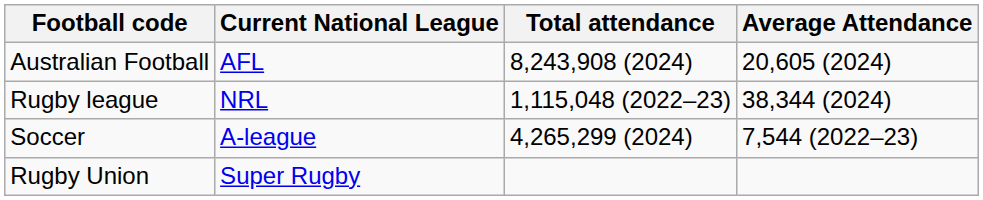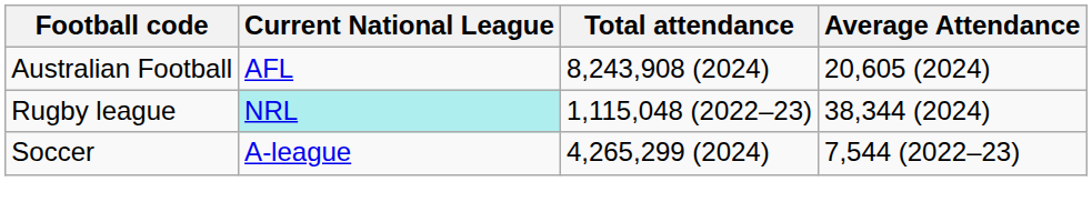Rugby league | Current National League: no background -> paleturquoise background
- row: Rugby Union | Super Rugby
